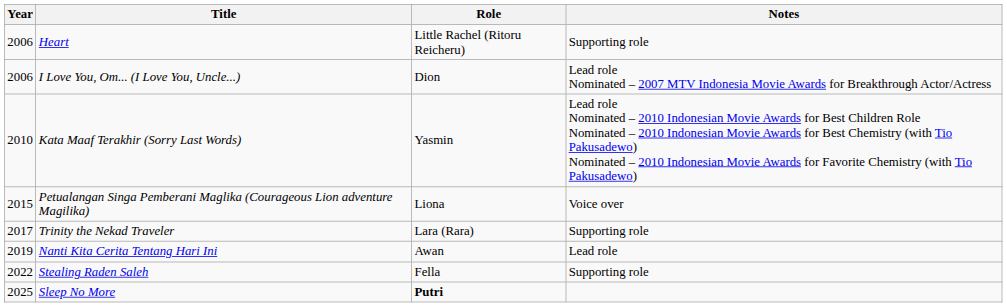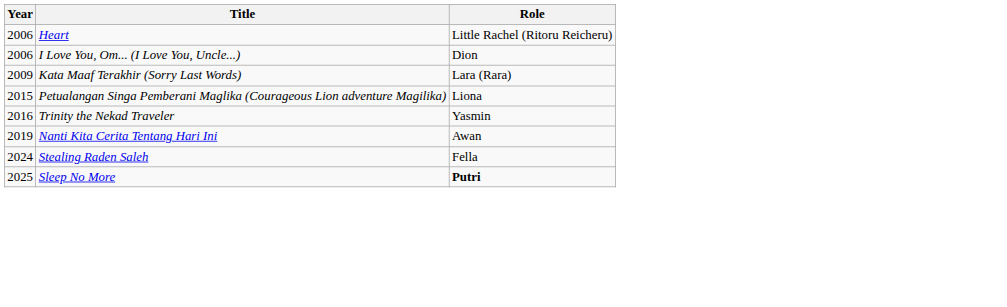- column: Notes | Supporting role | Lead role Nominated – 2007 MTV Indonesia Movie Awards for Breakthrough Actor/Actress | Lead role Nominated – 2010 Indonesian Movie Awards for Best Children Role Nominated – 2010 Indonesian Movie Awards for Best Chemistry (with Tio Pakusadewo) Nominated – 2010 Indonesian Movie Awards for Favorite Chemistry (with Tio Pakusadewo) | Voice over | Supporting role | Lead role | Supporting role
Kata Maaf Terakhir (Sorry Last Words) | Year: 2010 -> 2009
Kata Maaf Terakhir (Sorry Last Words) | Role: Yasmin -> Lara (Rara)
Trinity the Nekad Traveler | Year: 2017 -> 2016
Trinity the Nekad Traveler | Role: Lara (Rara) -> Yasmin
Stealing Raden Saleh | Year: 2022 -> 2024
